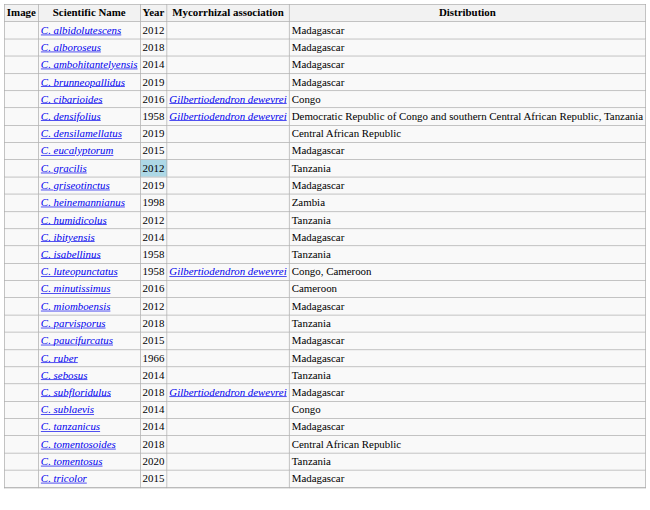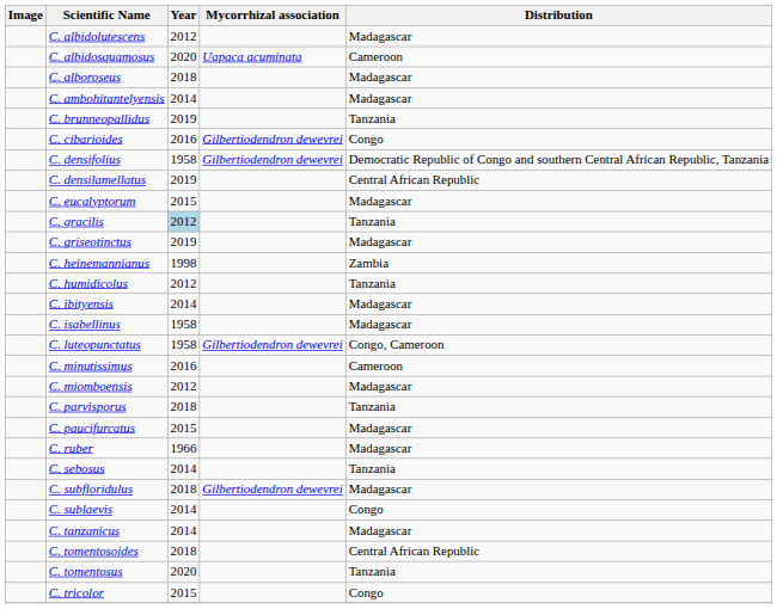+ row: C. albidosquamosus | 2020 | Uapaca acuminata | Cameroon
C. brunneopallidus | Distribution: Madagascar -> Tanzania
C. isabellinus | Distribution: Tanzania -> Madagascar
C. tricolor | Distribution: Madagascar -> Congo
